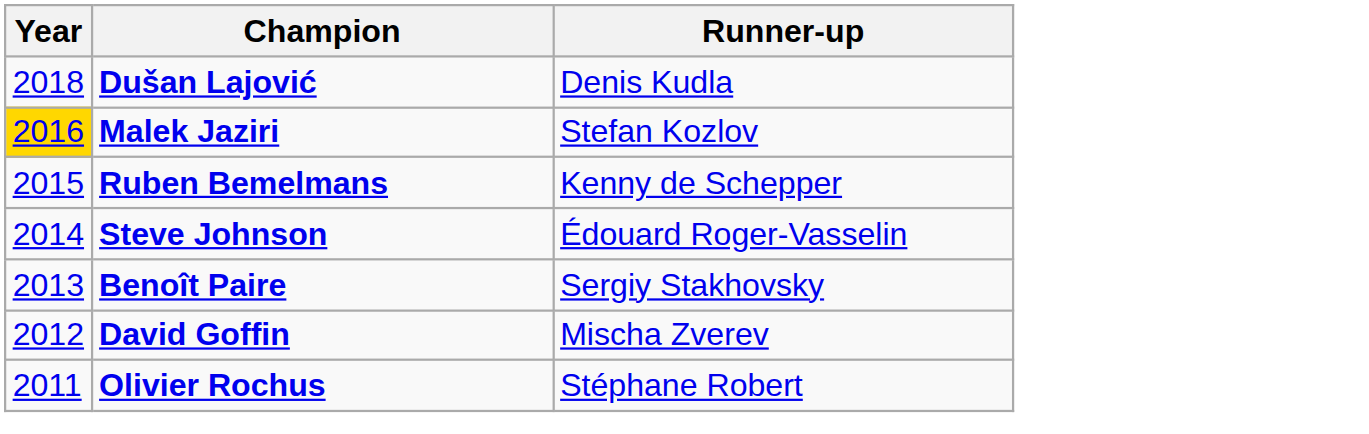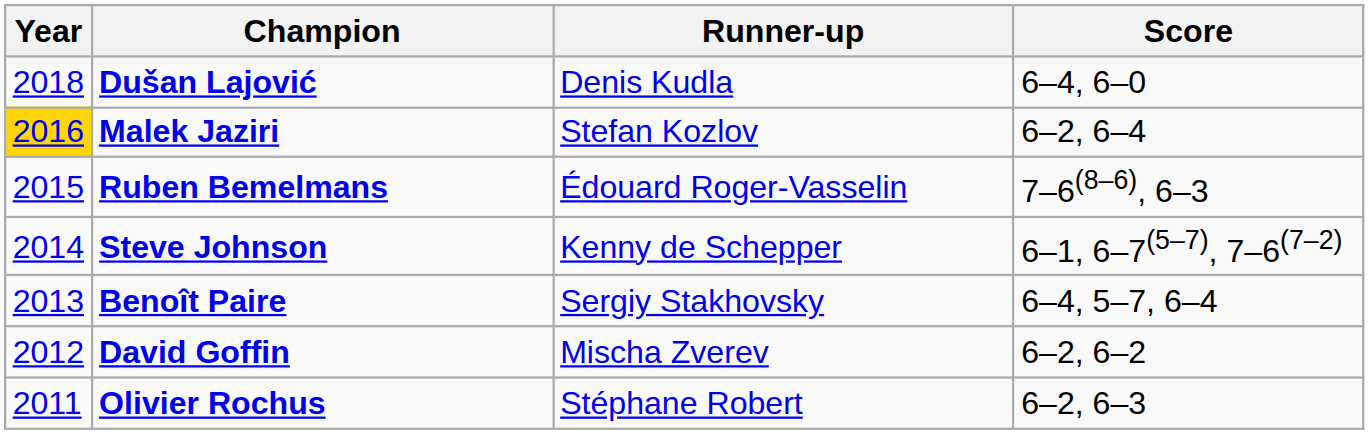+ column: Score | 6–4, 6–0 | 6–2, 6–4 | 7–6(8–6), 6–3 | 6–1, 6–7(5–7), 7–6(7–2) | 6–4, 5–7, 6–4 | 6–2, 6–2 | 6–2, 6–3
Ruben Bemelmans | Runner-up: Kenny de Schepper -> Édouard Roger-Vasselin
Steve Johnson | Runner-up: Édouard Roger-Vasselin -> Kenny de Schepper
